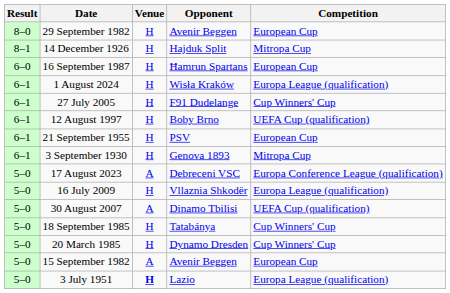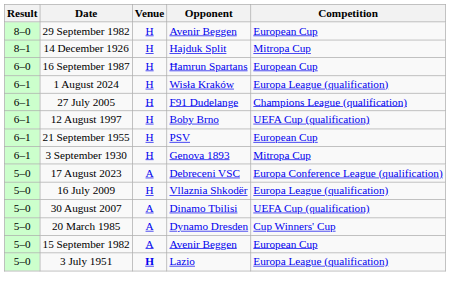27 July 2005 | Competition: Cup Winners' Cup -> Champions League (qualification)
- row: 5–0 | 18 September 1985 | H | Tatabánya | Cup Winners' Cup
20 March 1985 | Venue: H -> A
